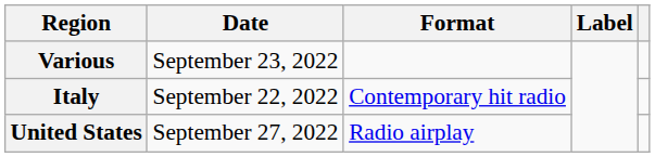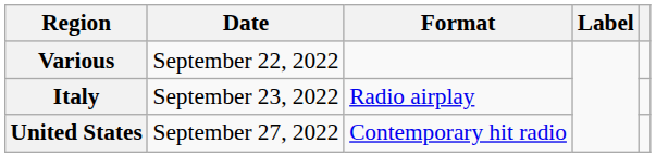Various | Date: September 23, 2022 -> September 22, 2022
Italy | Date: September 22, 2022 -> September 23, 2022
Italy | Format: Contemporary hit radio -> Radio airplay
United States | Format: Radio airplay -> Contemporary hit radio
